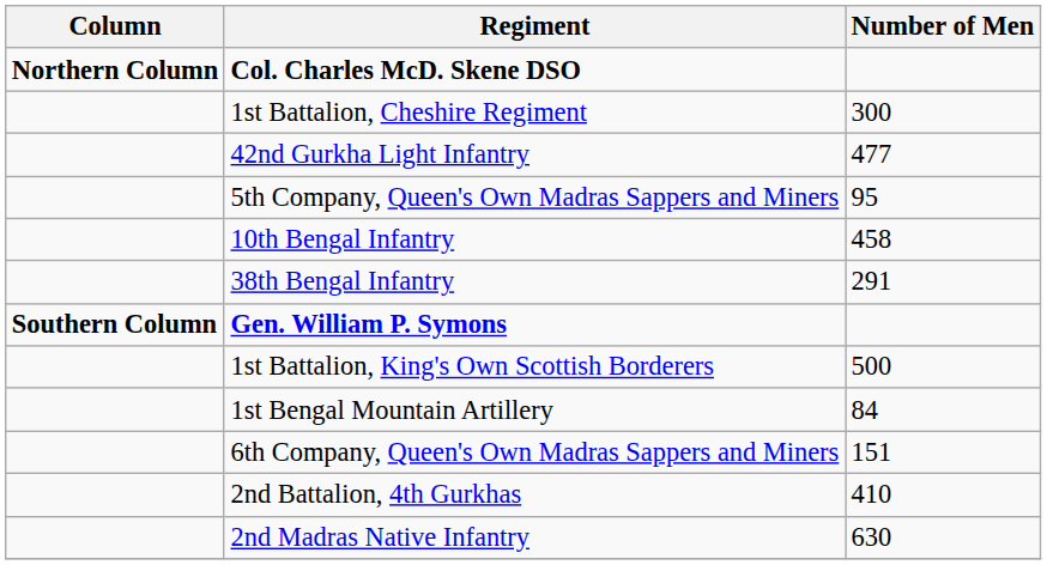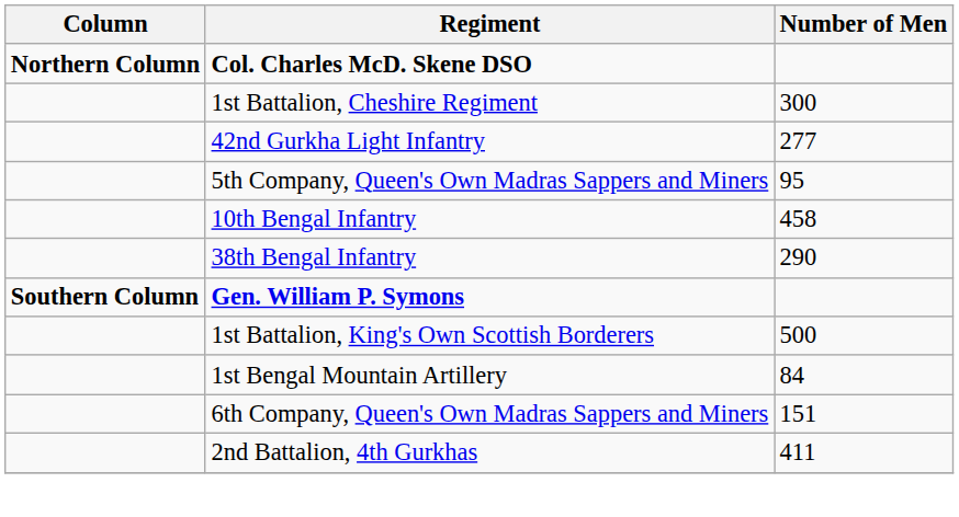42nd Gurkha Light Infantry | Number of Men: 477 -> 277
38th Bengal Infantry | Number of Men: 291 -> 290
2nd Battalion, 4th Gurkhas | Number of Men: 410 -> 411
- row: 2nd Madras Native Infantry | 630
